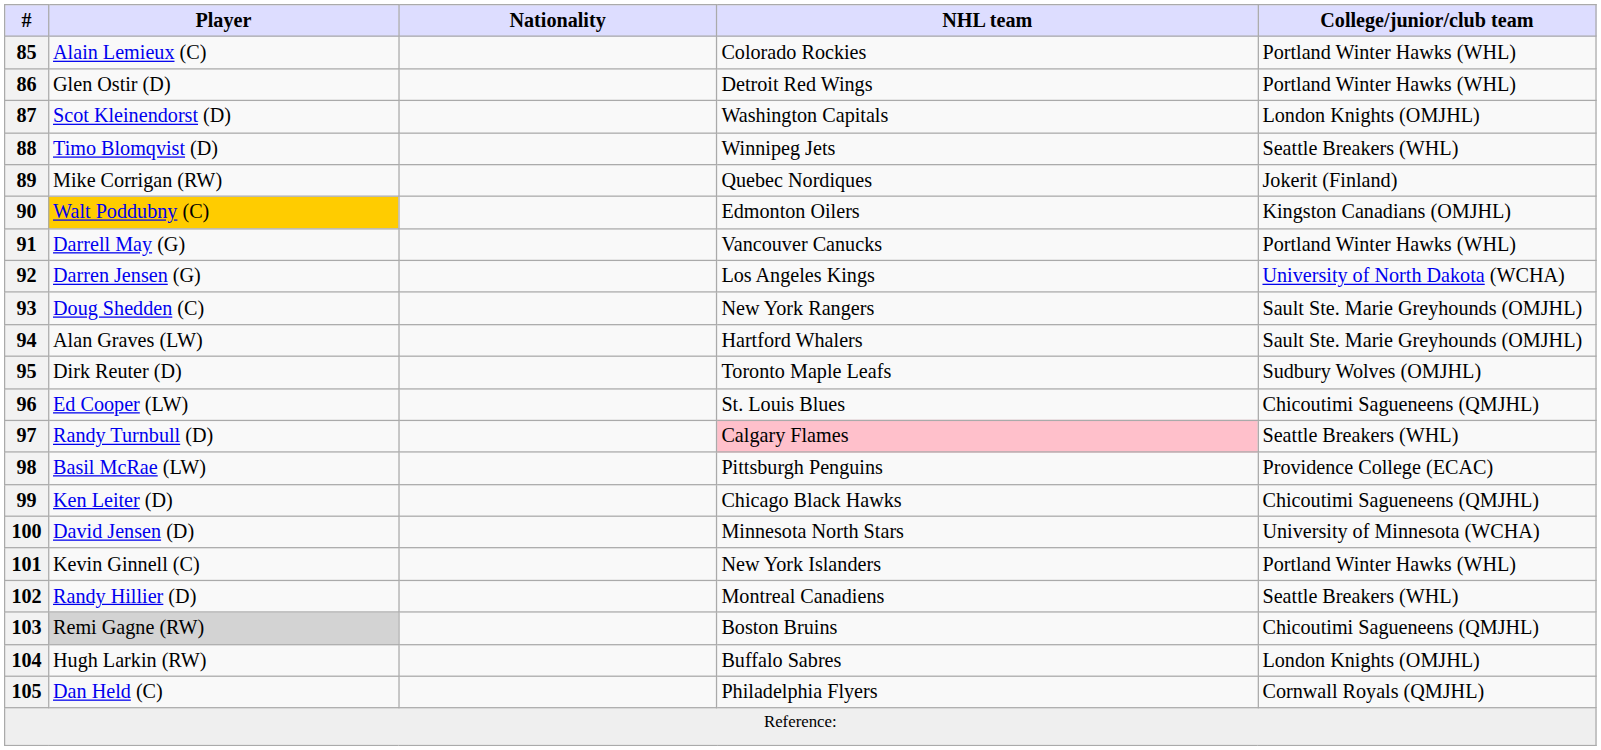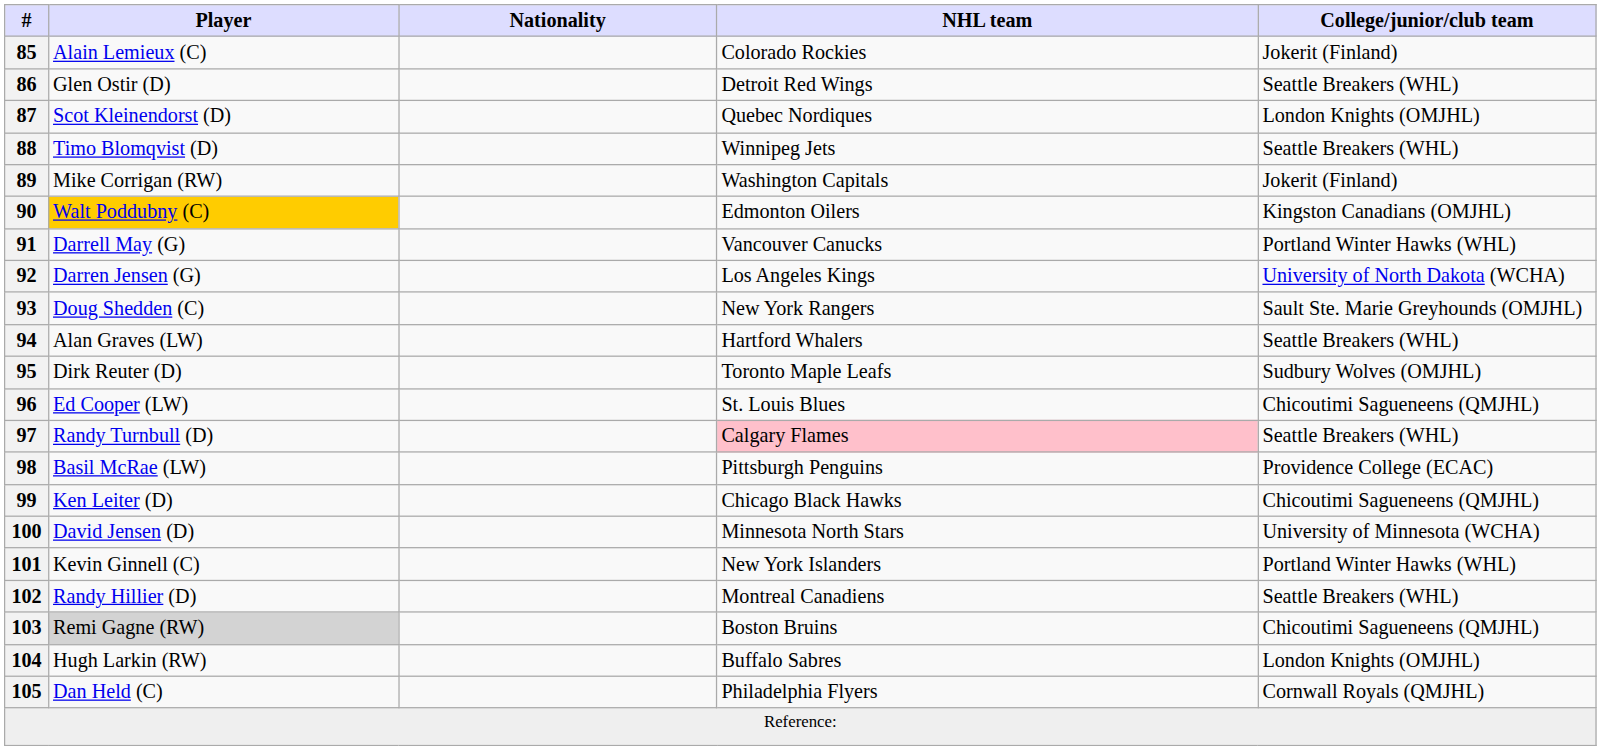85 | College/junior/club team: Portland Winter Hawks (WHL) -> Jokerit (Finland)
86 | College/junior/club team: Portland Winter Hawks (WHL) -> Seattle Breakers (WHL)
87 | NHL team: Washington Capitals -> Quebec Nordiques
89 | NHL team: Quebec Nordiques -> Washington Capitals
94 | College/junior/club team: Sault Ste. Marie Greyhounds (OMJHL) -> Seattle Breakers (WHL)
